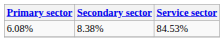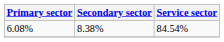6.08% | Service sector: 84.53% -> 84.54%
